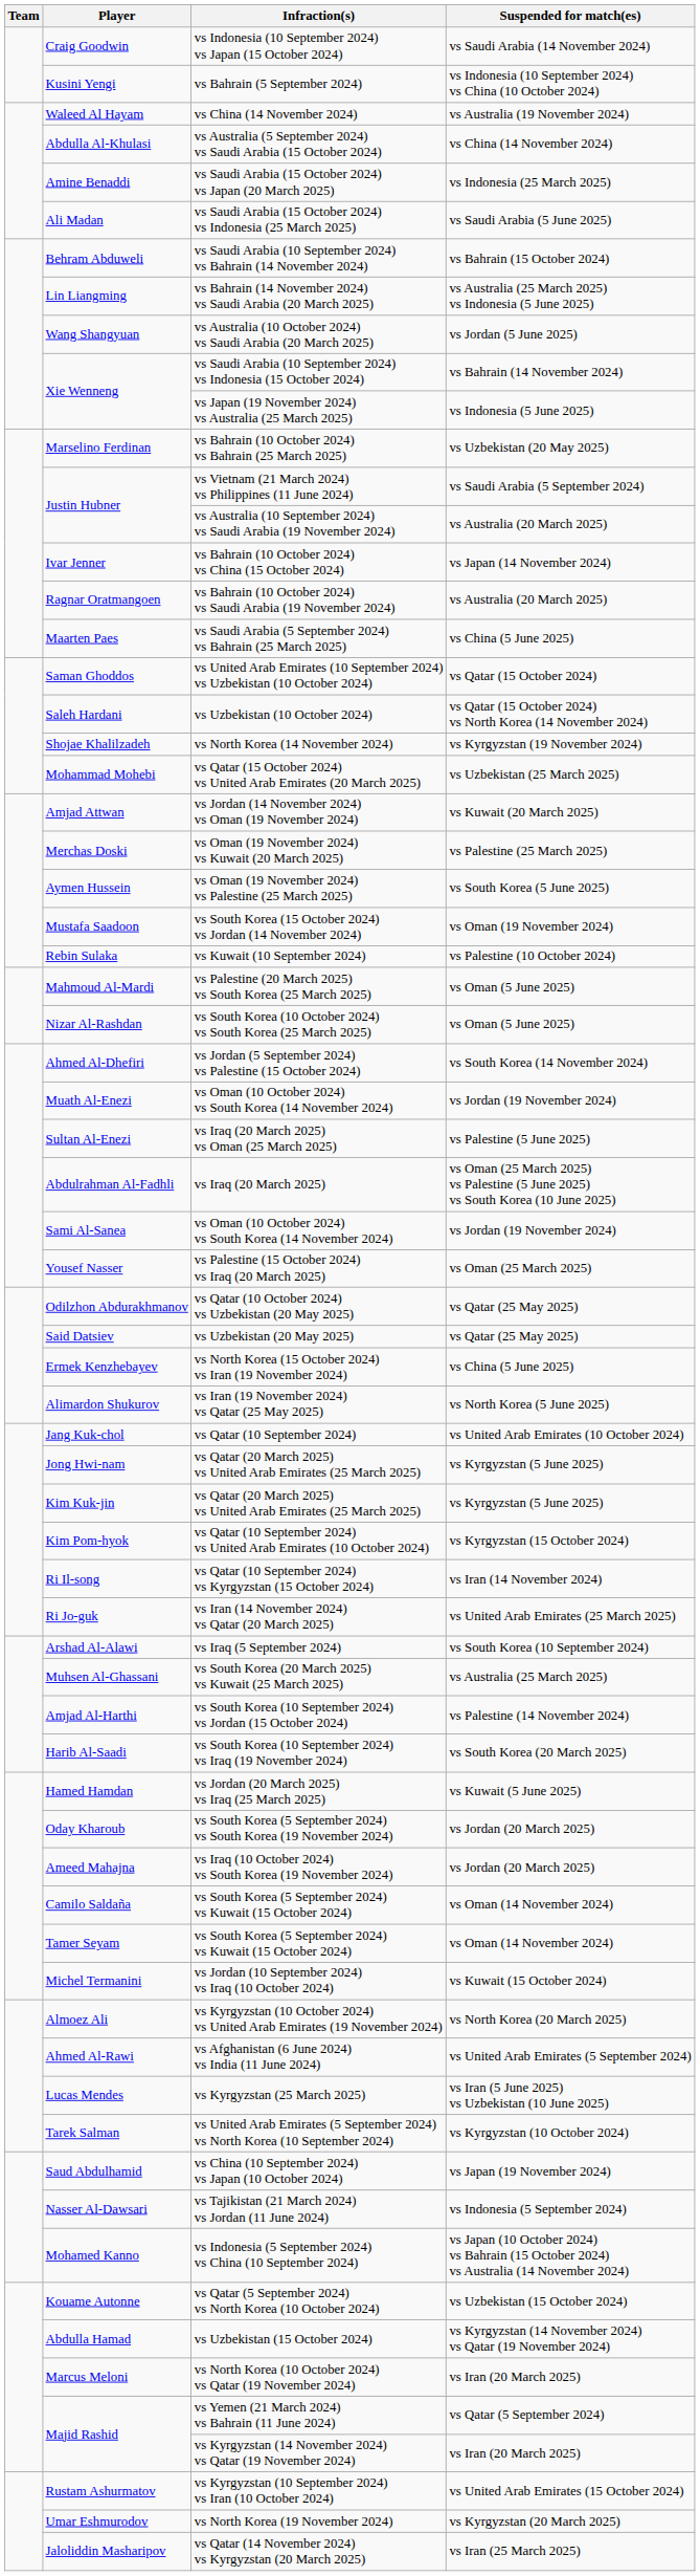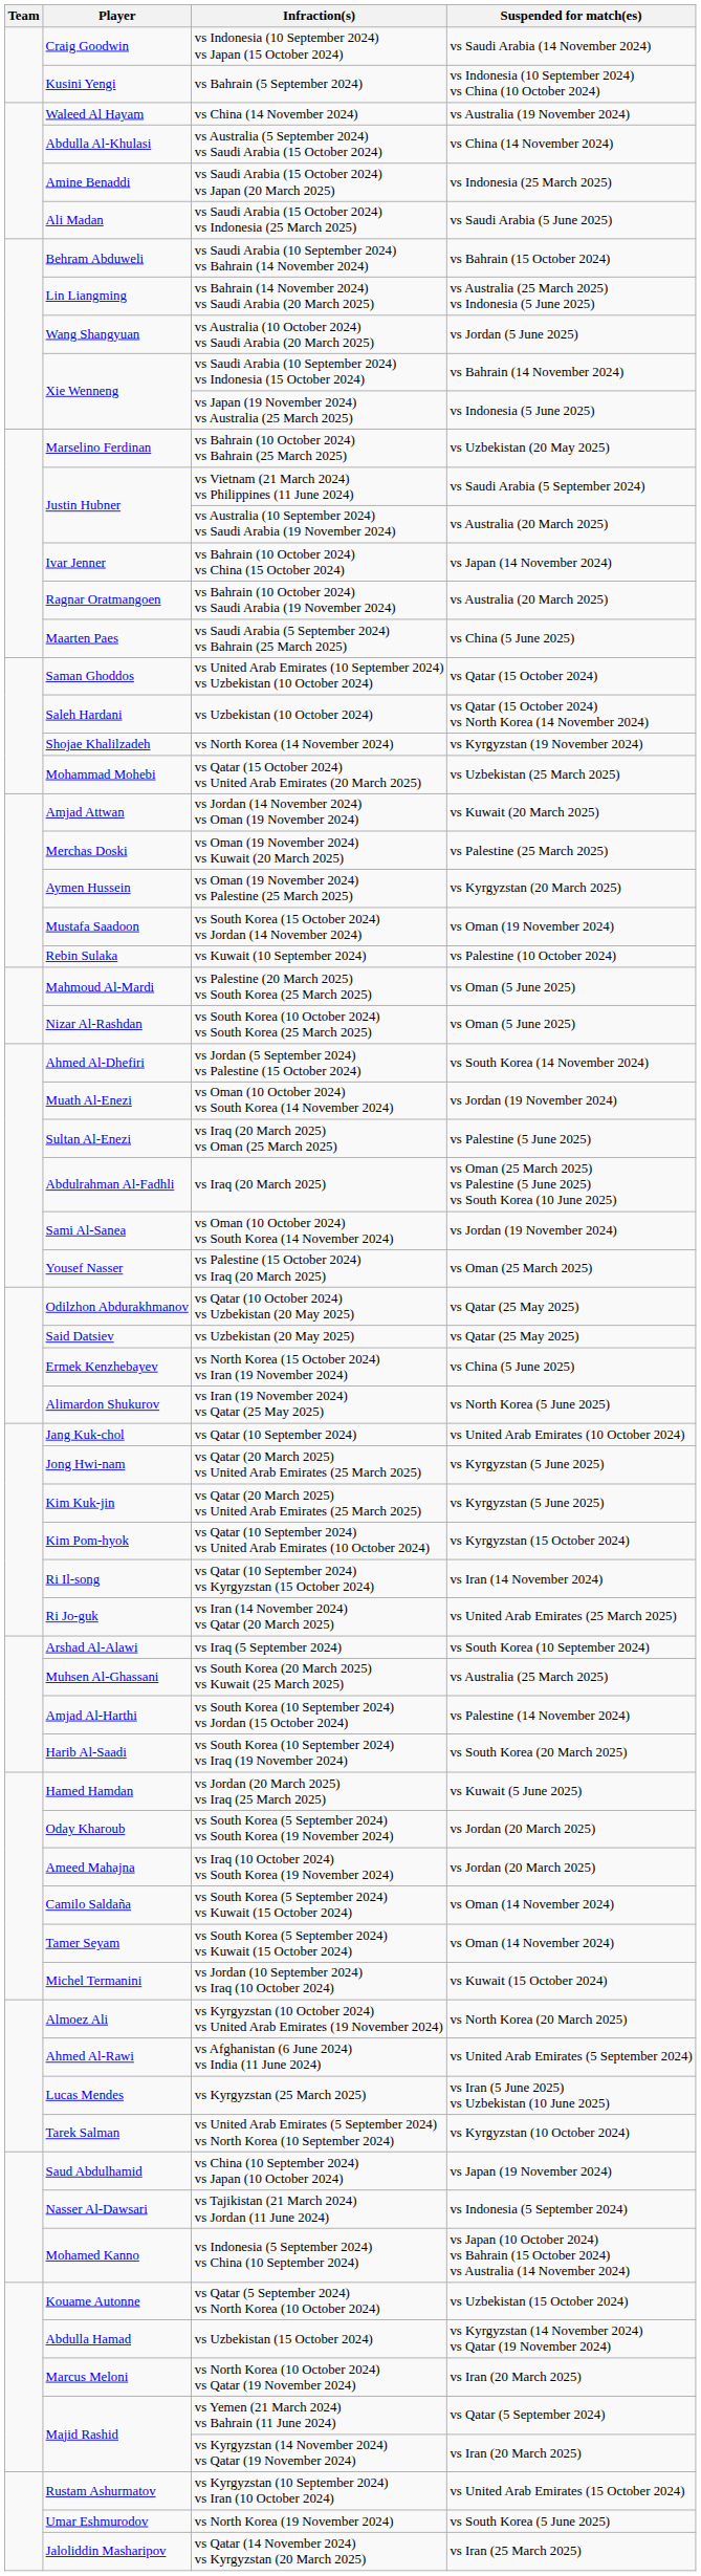Aymen Hussein | Suspended for match(es): vs South Korea (5 June 2025) -> vs Kyrgyzstan (20 March 2025)
Umar Eshmurodov | Suspended for match(es): vs Kyrgyzstan (20 March 2025) -> vs South Korea (5 June 2025)
